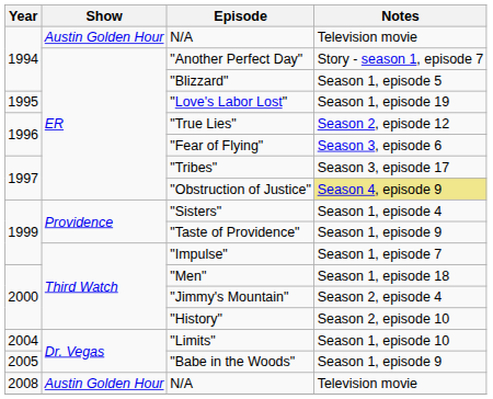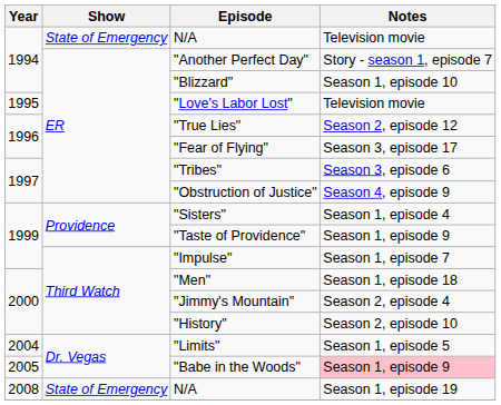1994 / N/A | Show: Austin Golden Hour -> State of Emergency
"Blizzard" | Notes: Season 1, episode 5 -> Season 1, episode 10
"Love's Labor Lost" | Notes: Season 1, episode 19 -> Television movie
"Fear of Flying" | Notes: Season 3, episode 6 -> Season 3, episode 17
"Tribes" | Notes: Season 3, episode 17 -> Season 3, episode 6
"Obstruction of Justice" | Notes: khaki background -> no background
"Limits" | Notes: Season 1, episode 10 -> Season 1, episode 5
"Babe in the Woods" | Notes: no background -> pink background
2008 / N/A | Show: Austin Golden Hour -> State of Emergency
2008 / N/A | Notes: Television movie -> Season 1, episode 19
